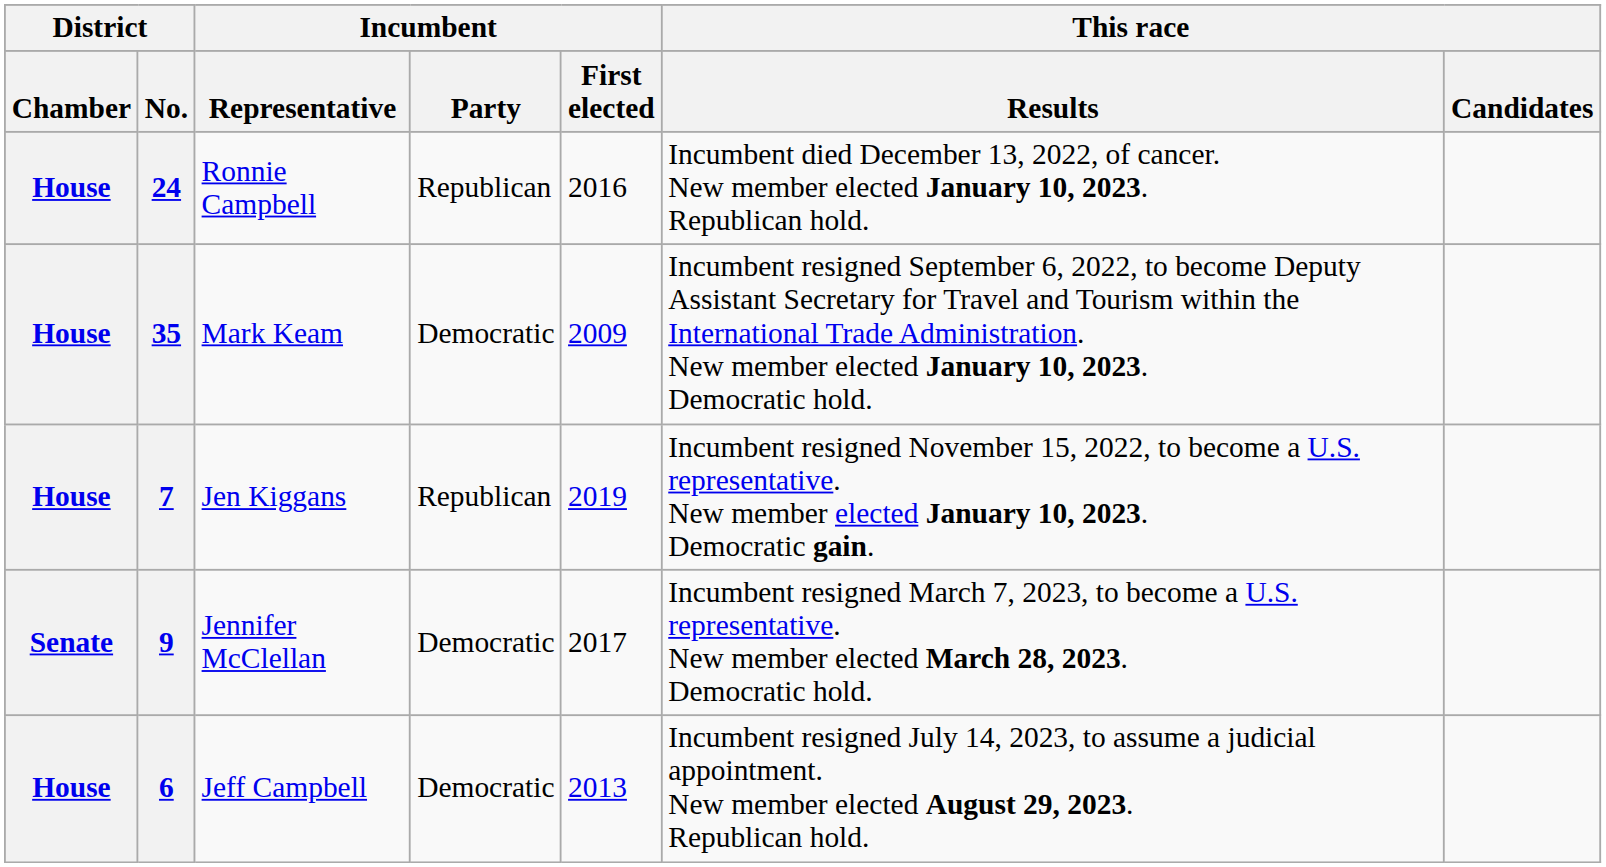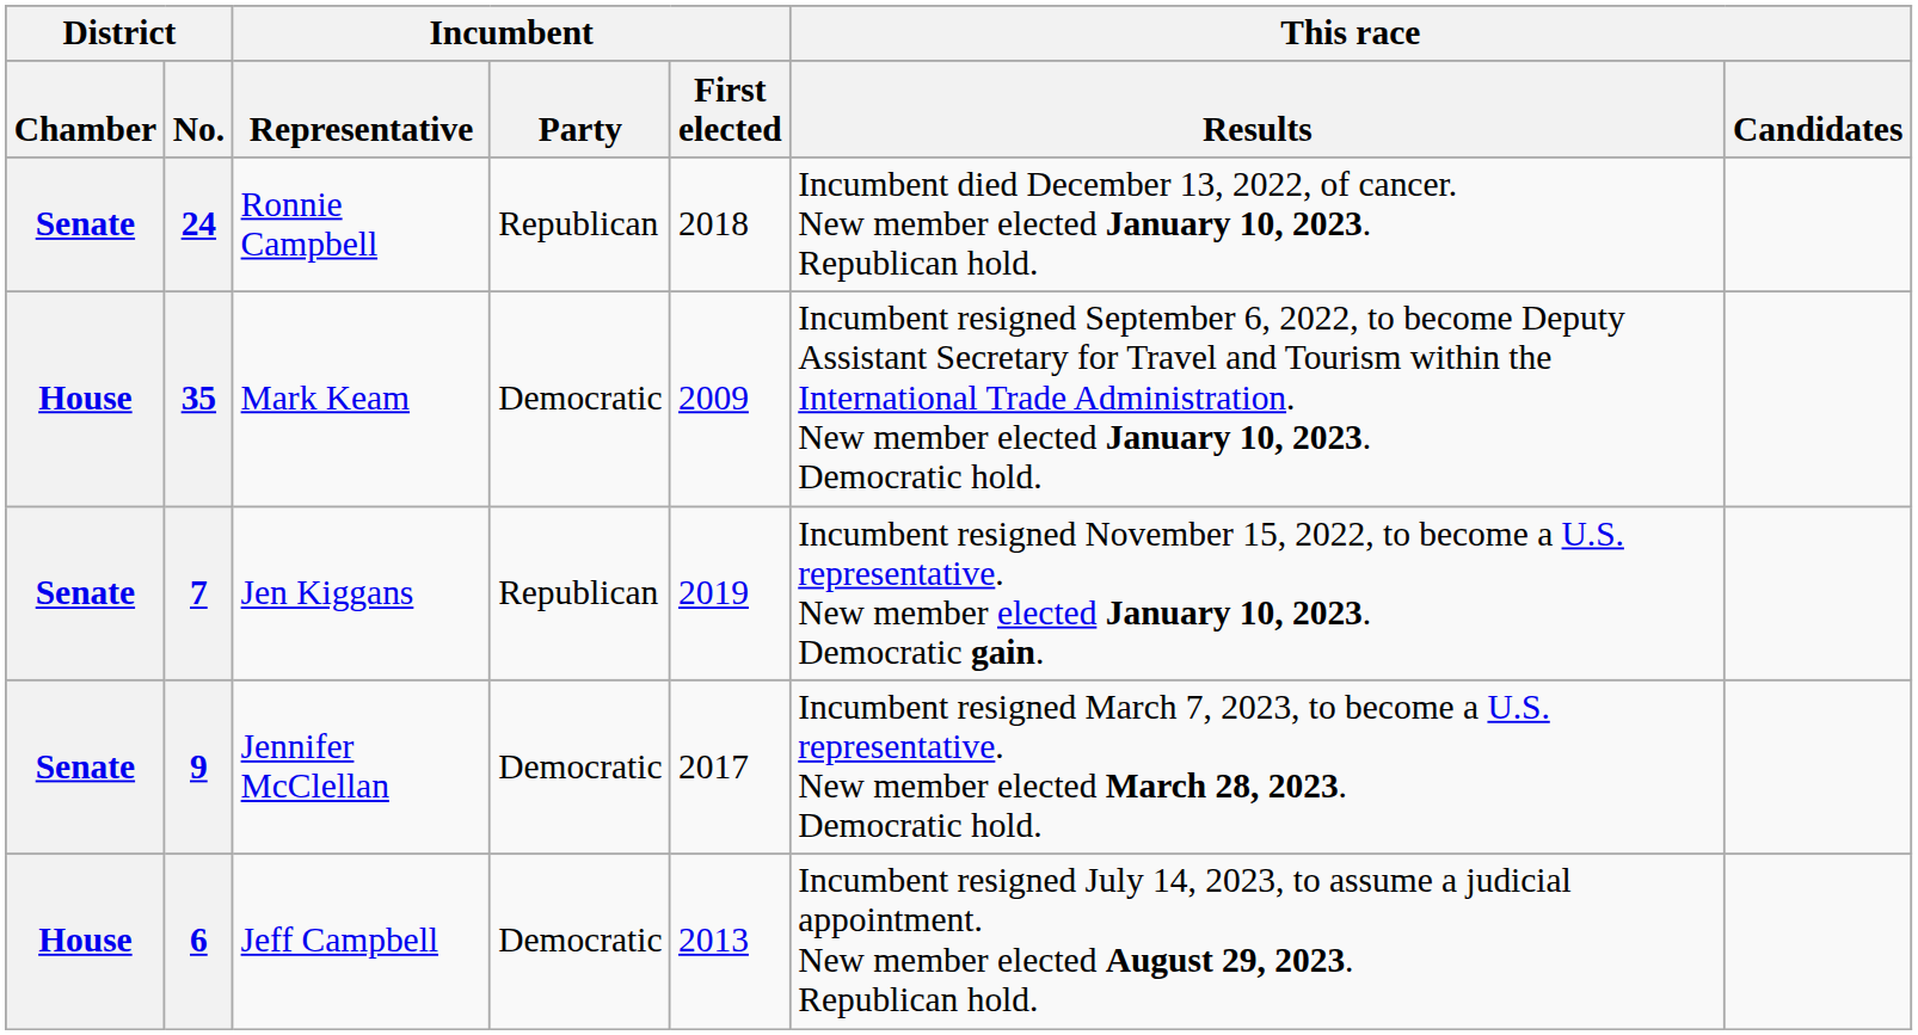24 | District / Chamber: House -> Senate
24 | Incumbent / First elected: 2016 -> 2018
7 | District / Chamber: House -> Senate
